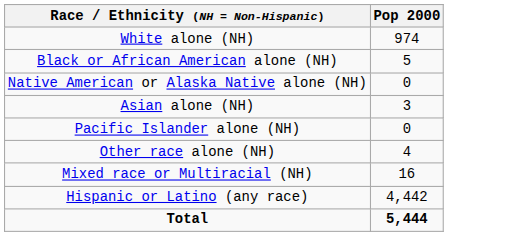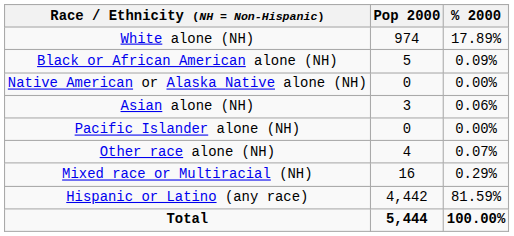+ column: % 2000 | 17.89% | 0.09% | 0.00% | 0.06% | 0.00% | 0.07% | 0.29% | 81.59% | 100.00%
